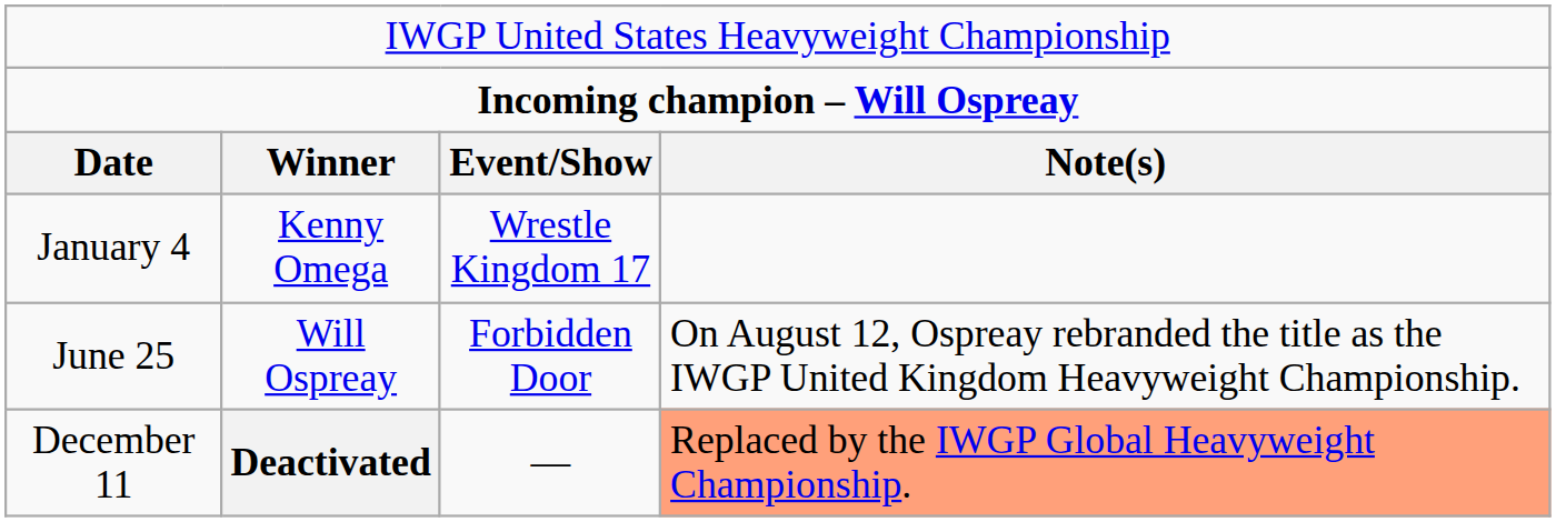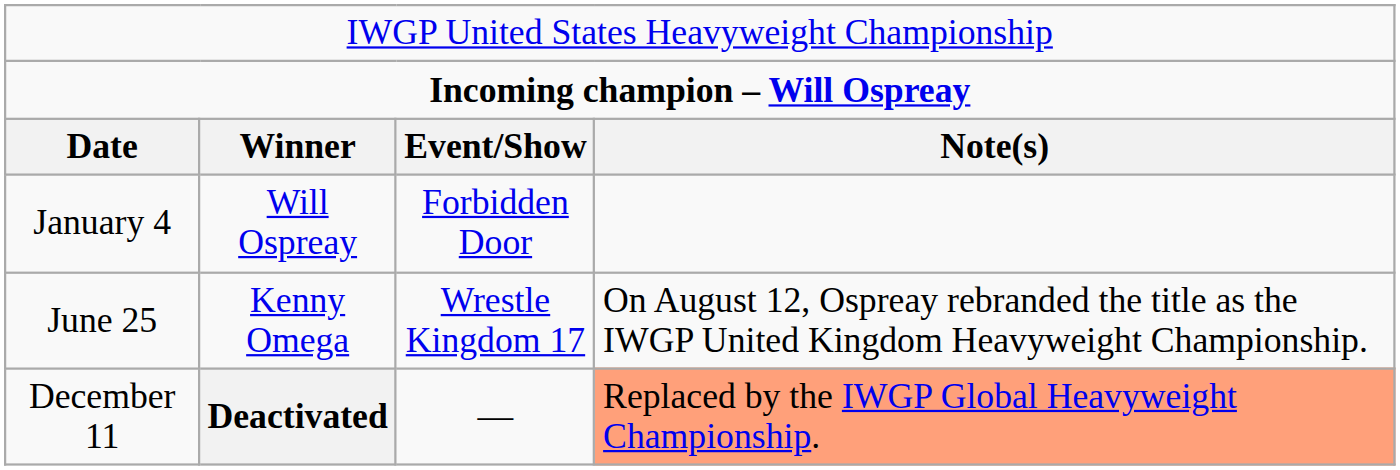January 4 | column 2: Kenny Omega -> Will Ospreay
January 4 | column 3: Wrestle Kingdom 17 -> Forbidden Door
June 25 | column 2: Will Ospreay -> Kenny Omega
June 25 | column 3: Forbidden Door -> Wrestle Kingdom 17
